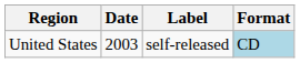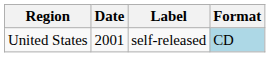United States | Date: 2003 -> 2001
